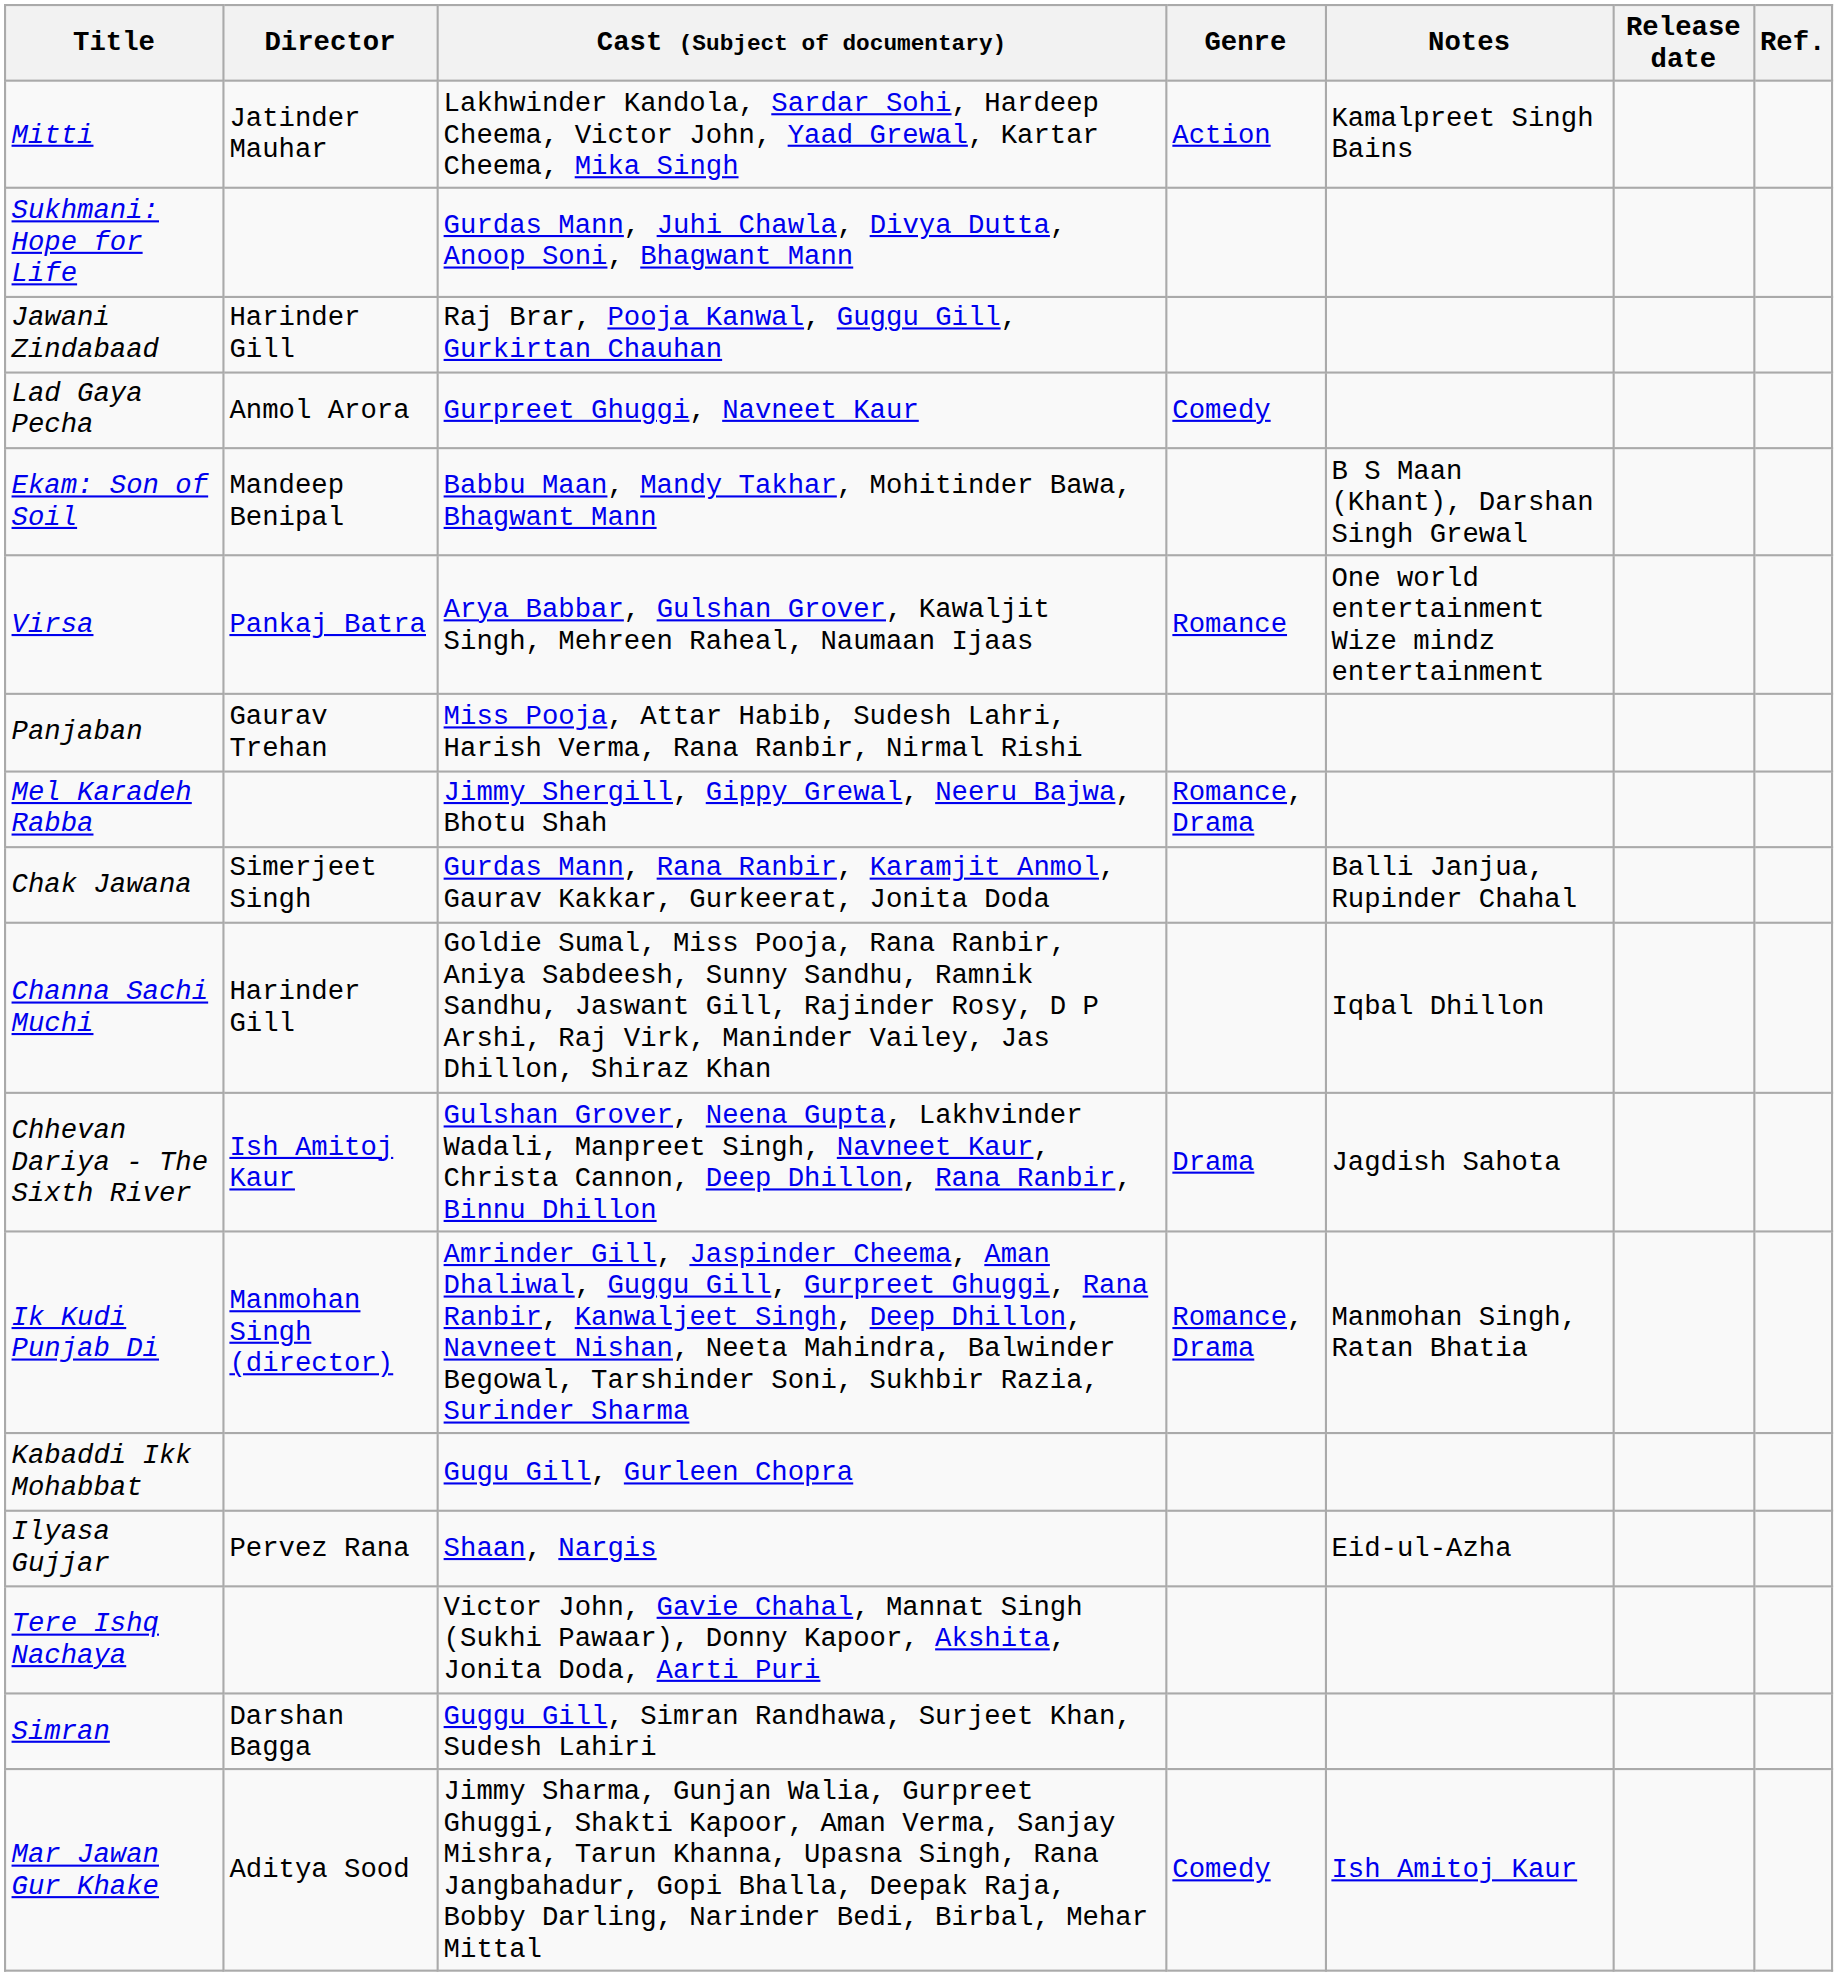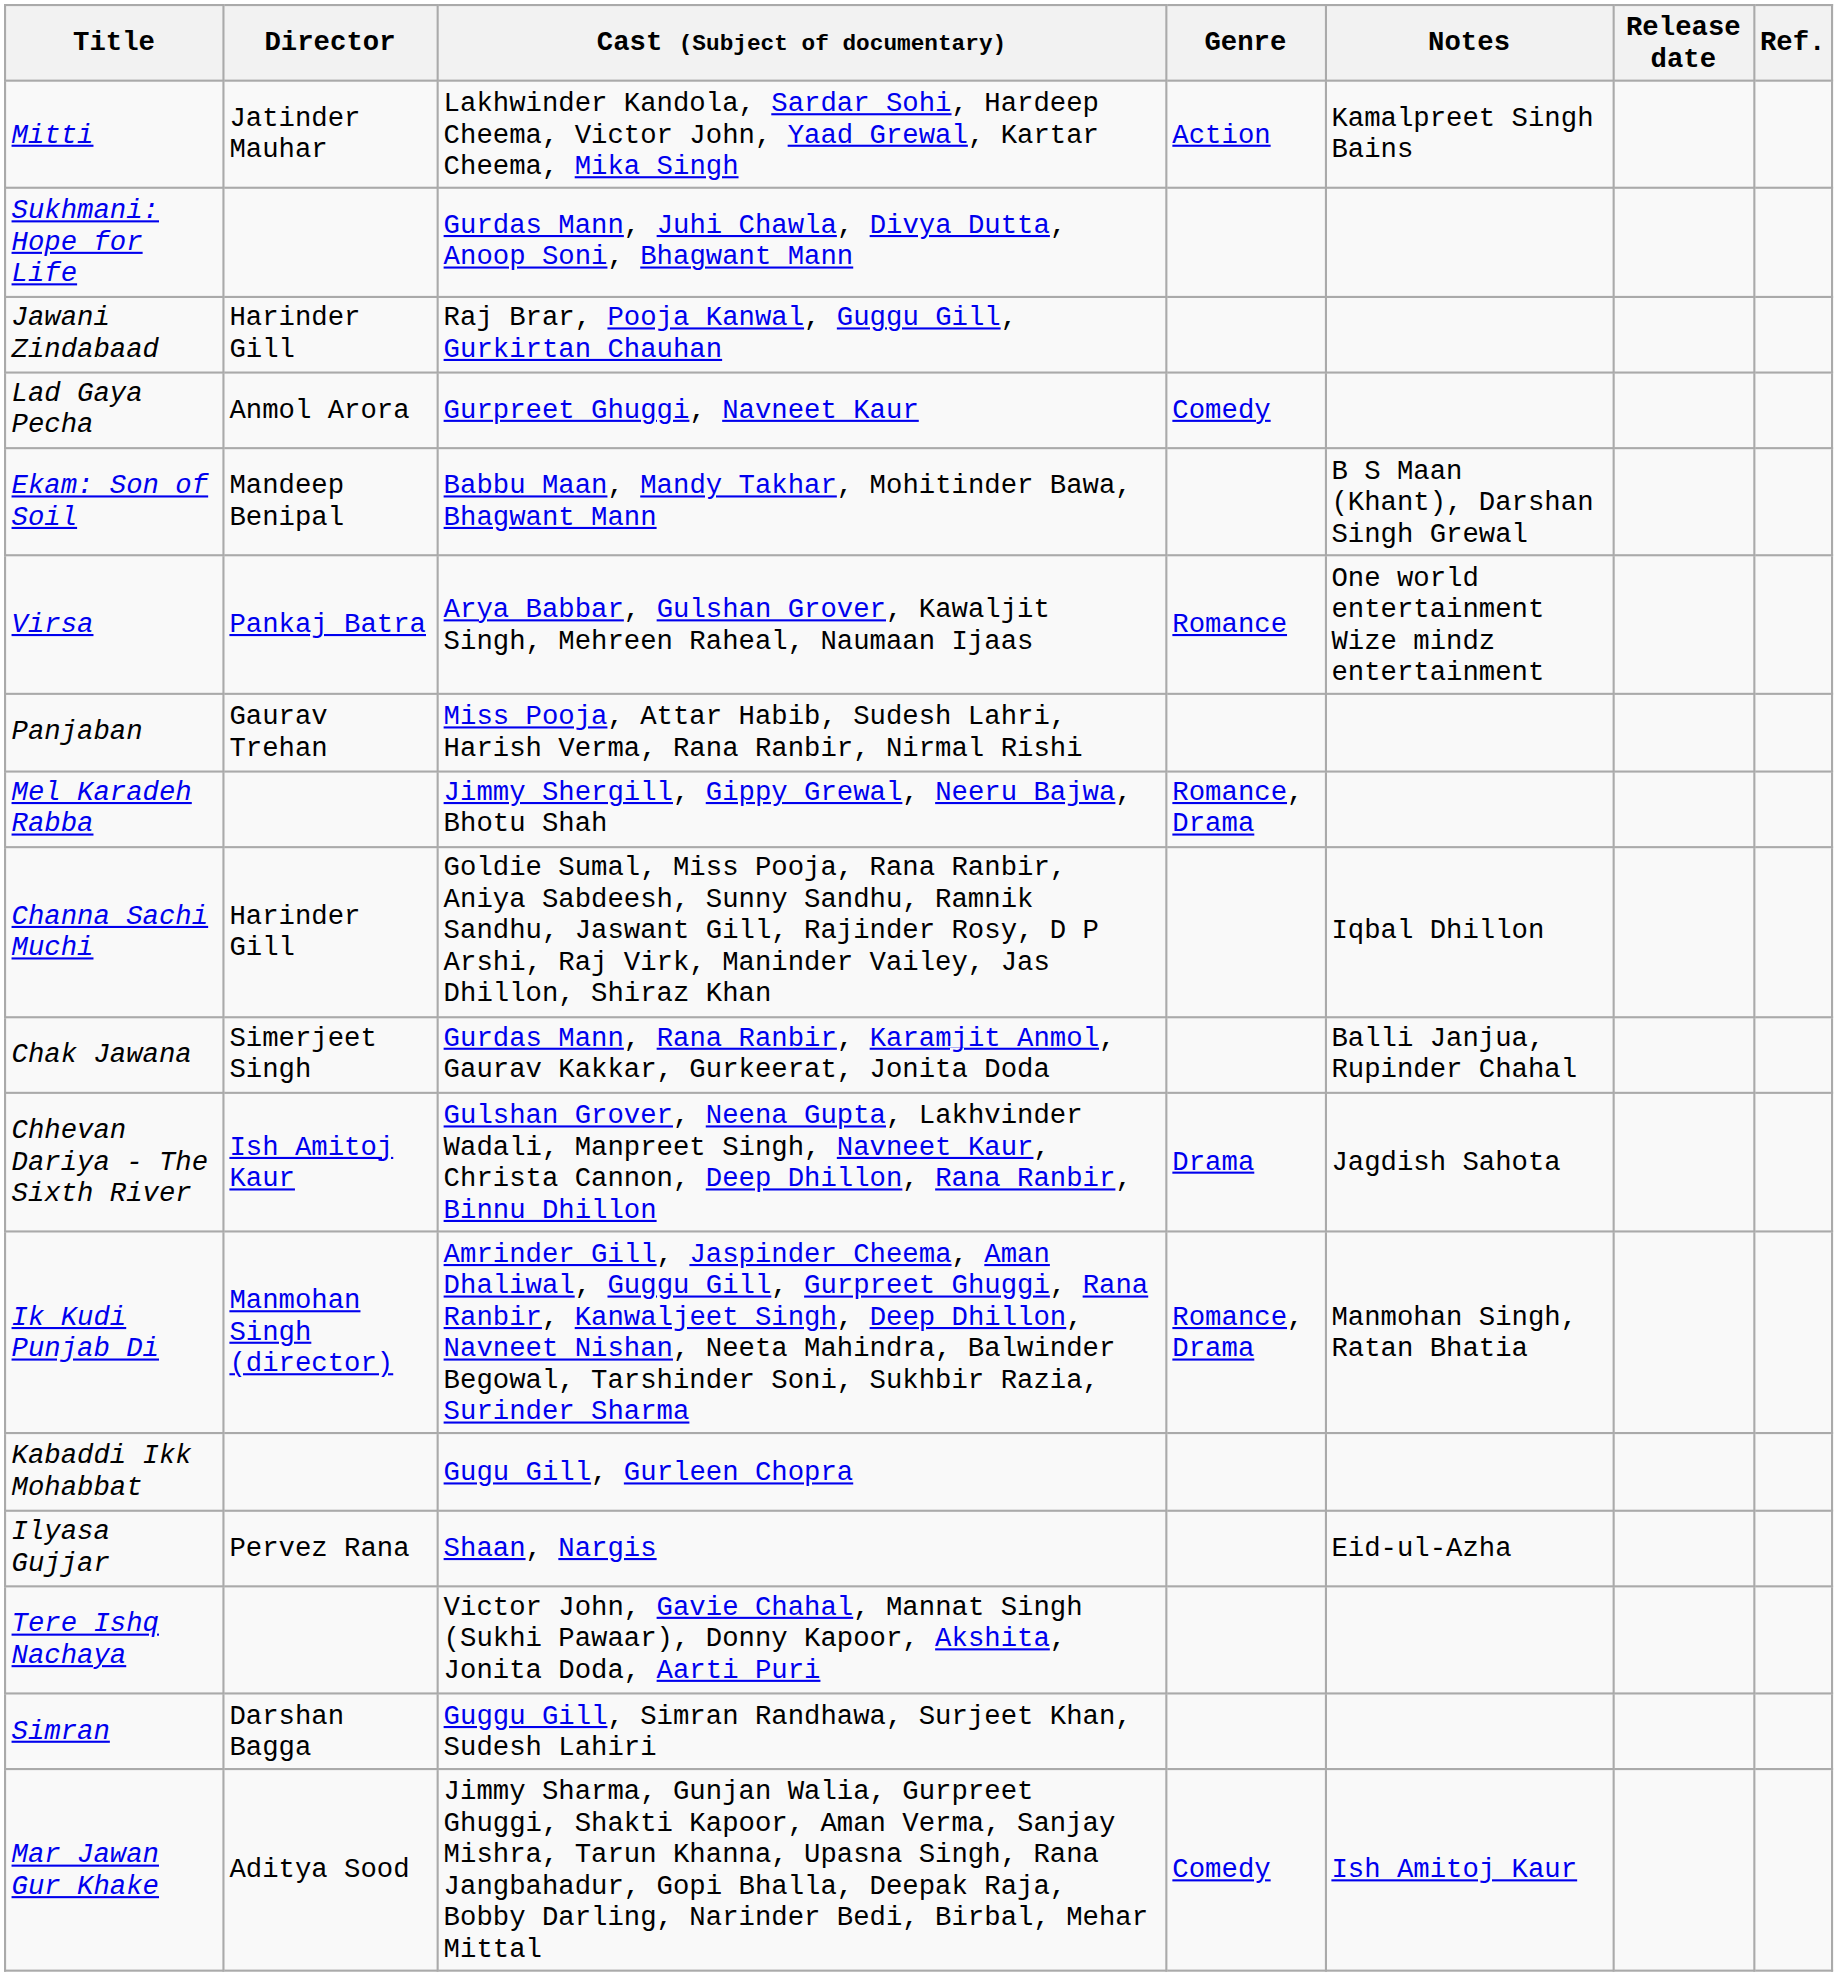rows swapped: Channa Sachi Muchi <-> Chak Jawana
